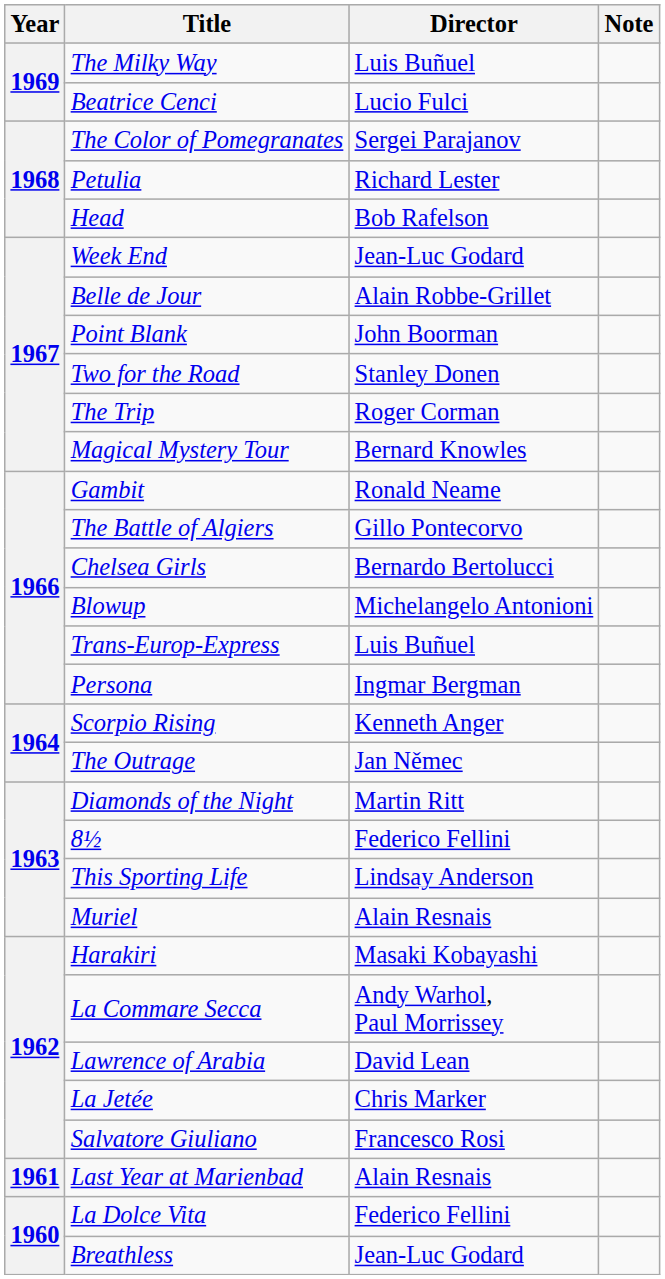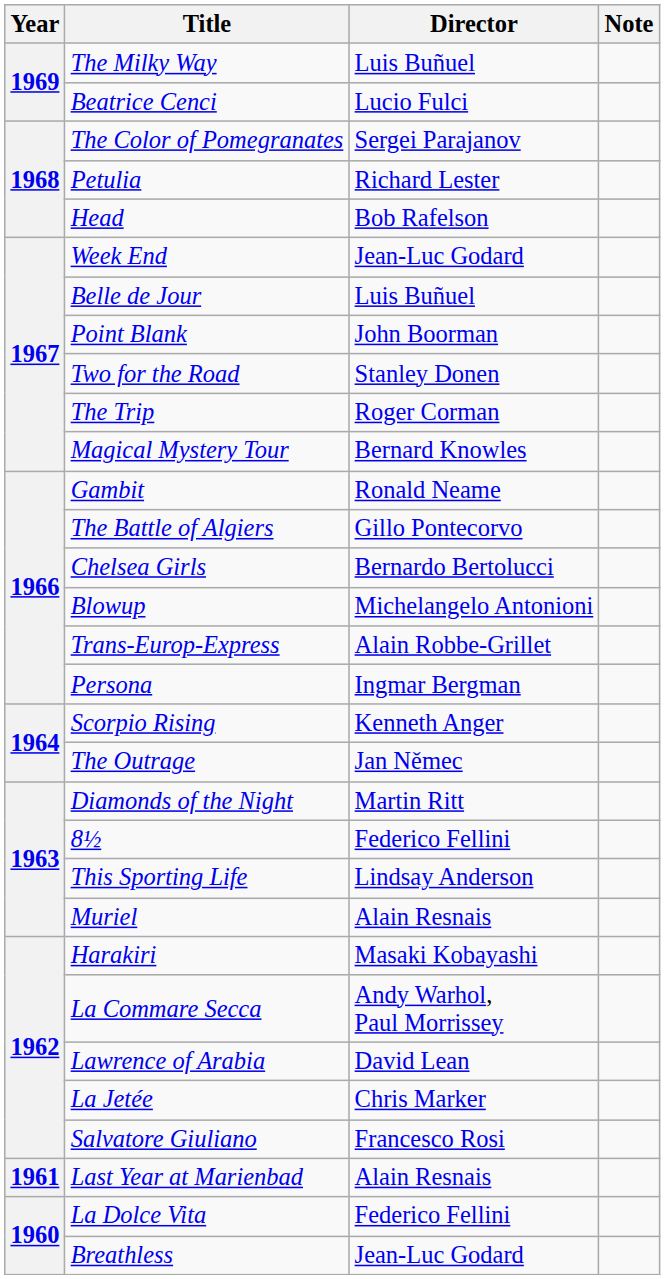Belle de Jour | Director: Alain Robbe-Grillet -> Luis Buñuel
Trans-Europ-Express | Director: Luis Buñuel -> Alain Robbe-Grillet
